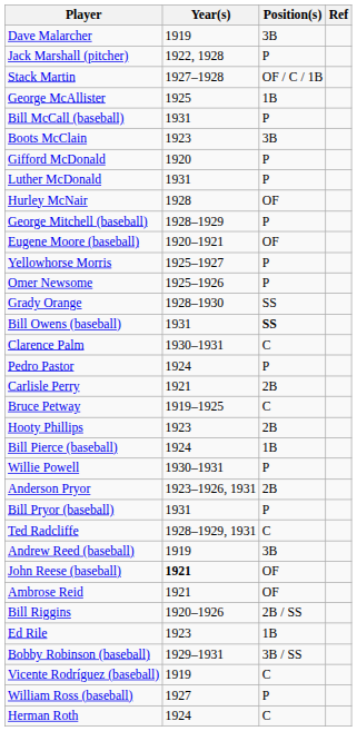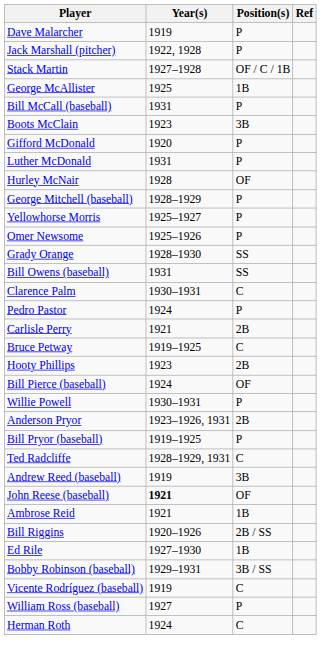Dave Malarcher | Position(s): 3B -> P
- row: Eugene Moore (baseball) | 1920–1921 | OF
Bill Owens (baseball) | Position(s): bold -> normal
Bill Pierce (baseball) | Position(s): 1B -> OF
Bill Pryor (baseball) | Year(s): 1931 -> 1919–1925
Ambrose Reid | Position(s): OF -> 1B
Ed Rile | Year(s): 1923 -> 1927–1930
